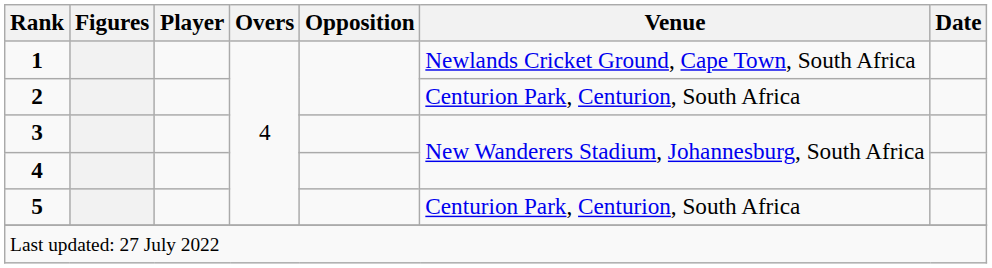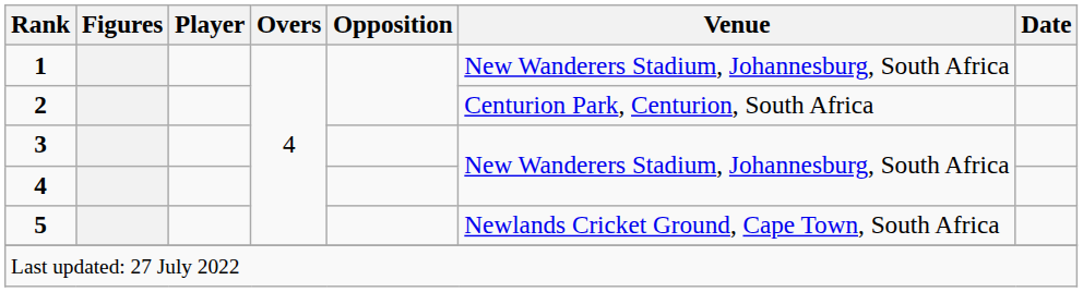1 | Venue: Newlands Cricket Ground, Cape Town, South Africa -> New Wanderers Stadium, Johannesburg, South Africa
5 | Venue: Centurion Park, Centurion, South Africa -> Newlands Cricket Ground, Cape Town, South Africa
